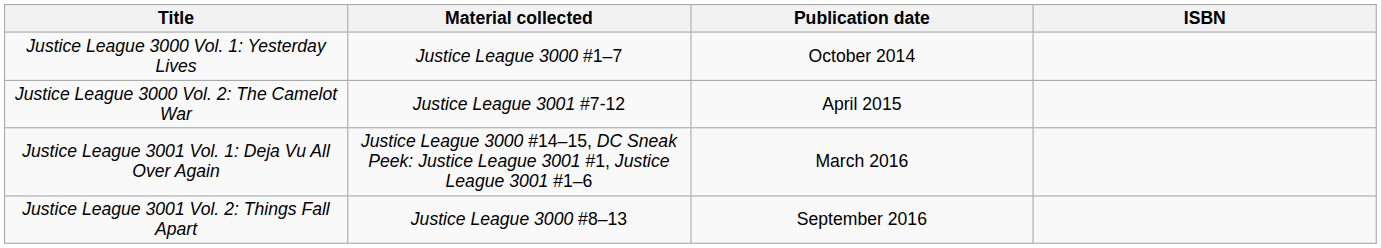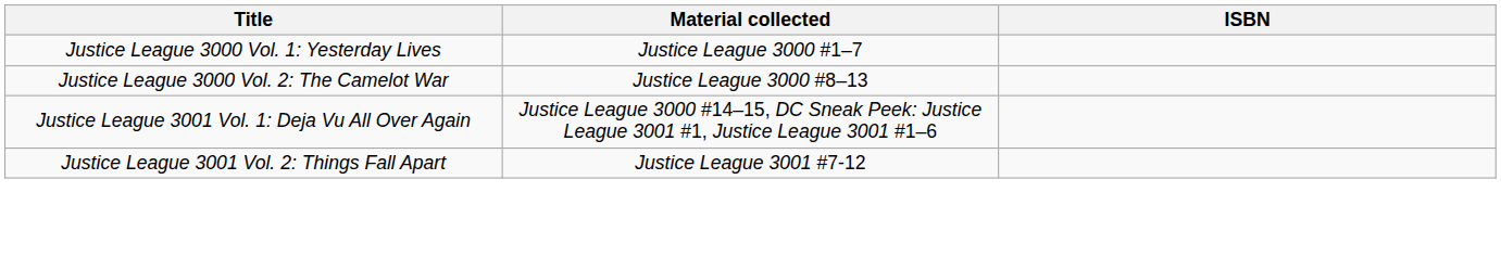- column: Publication date | October 2014 | April 2015 | March 2016 | September 2016
Justice League 3000 Vol. 2: The Camelot War | Material collected: Justice League 3001 #7-12 -> Justice League 3000 #8–13
Justice League 3001 Vol. 2: Things Fall Apart | Material collected: Justice League 3000 #8–13 -> Justice League 3001 #7-12
